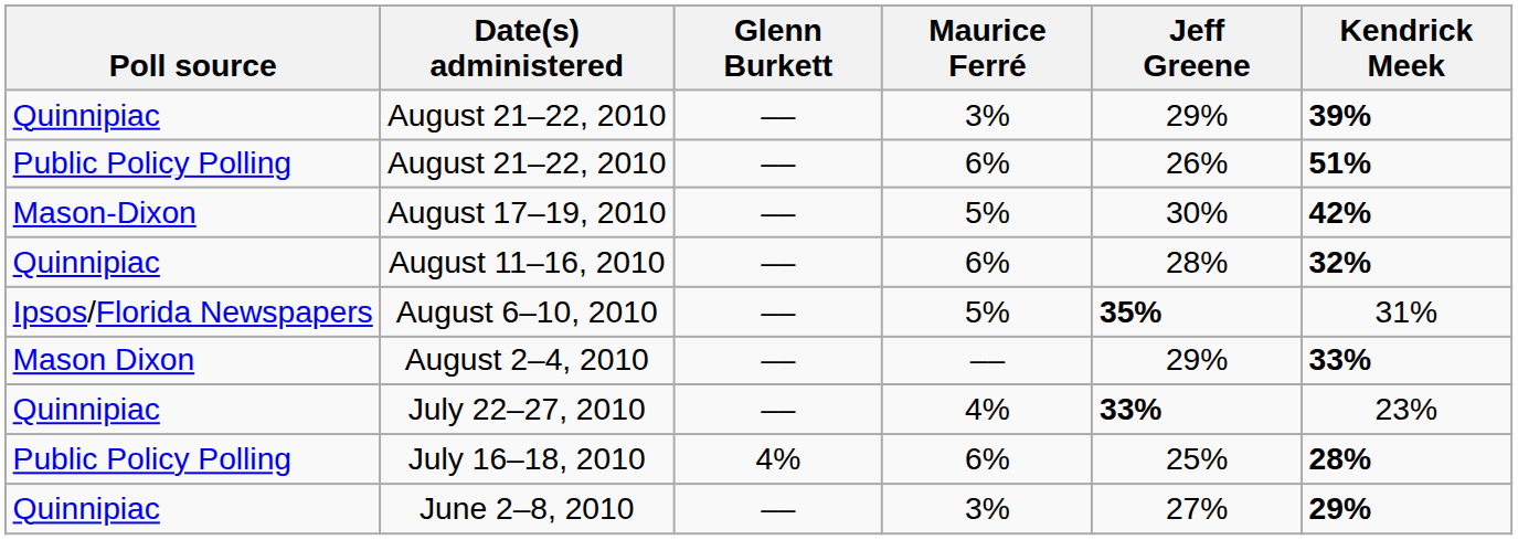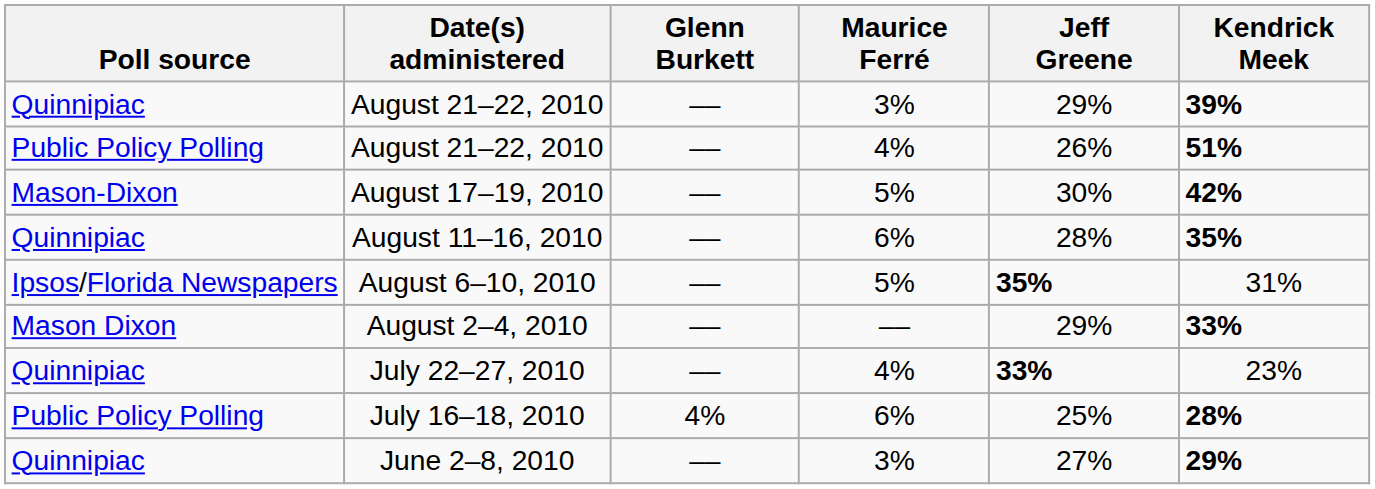Public Policy Polling / August 21–22, 2010 | Maurice Ferré: 6% -> 4%
August 11–16, 2010 | Kendrick Meek: 32% -> 35%
